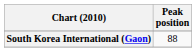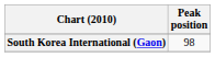South Korea International (Gaon) | Peak position: 88 -> 98
